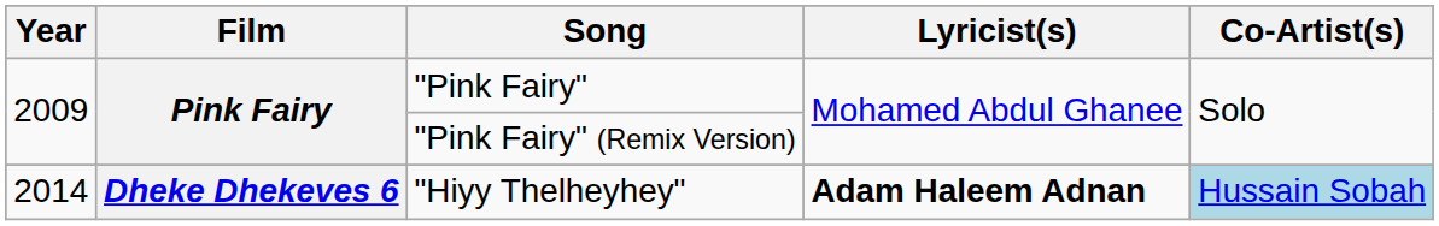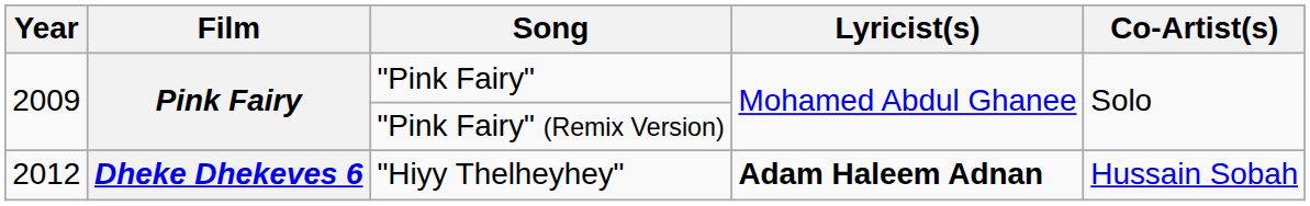"Hiyy Thelheyhey" | Year: 2014 -> 2012
"Hiyy Thelheyhey" | Co-Artist(s): lightblue background -> no background
